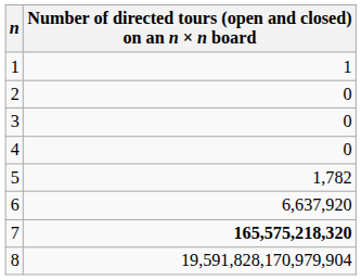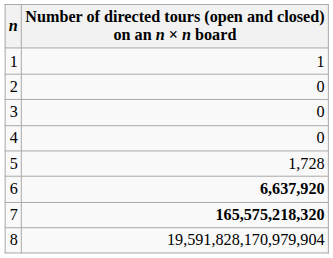5 | Number of directed tours (open and closed) on an n × n board: 1,782 -> 1,728
6 | Number of directed tours (open and closed) on an n × n board: normal -> bold
